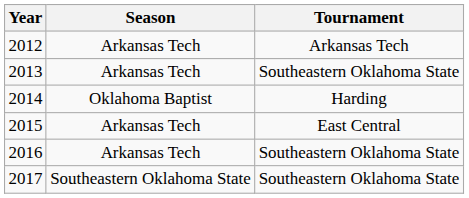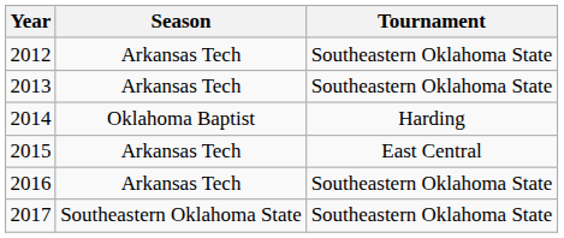2012 | Tournament: Arkansas Tech -> Southeastern Oklahoma State
